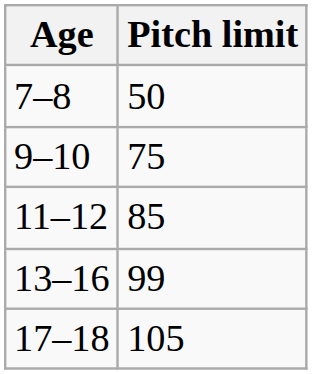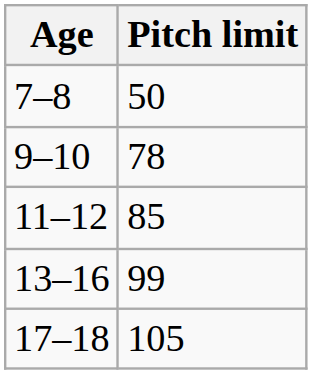9–10 | Pitch limit: 75 -> 78
